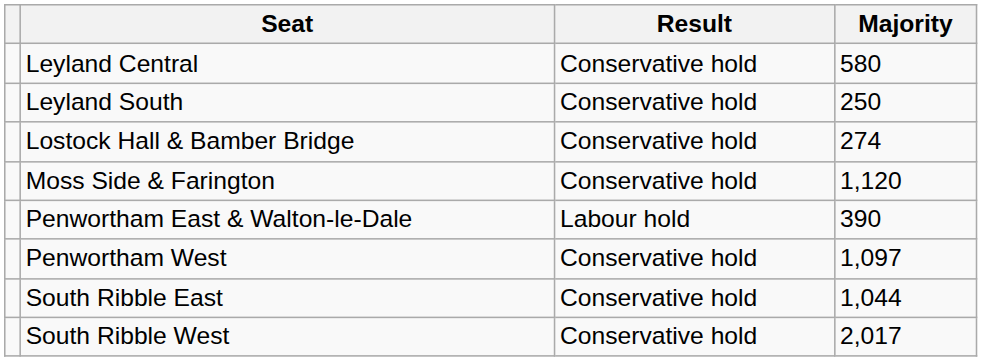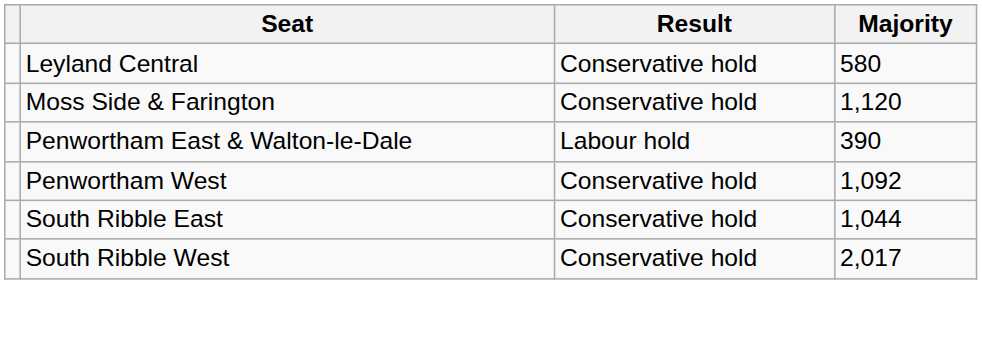- row: Leyland South | Conservative hold | 250
- row: Lostock Hall & Bamber Bridge | Conservative hold | 274
Penwortham West | Majority: 1,097 -> 1,092
